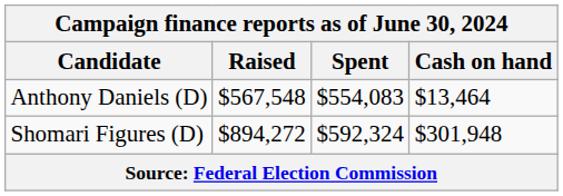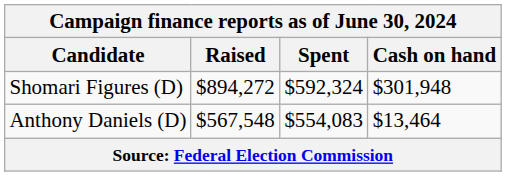rows swapped: Anthony Daniels (D) <-> Shomari Figures (D)
